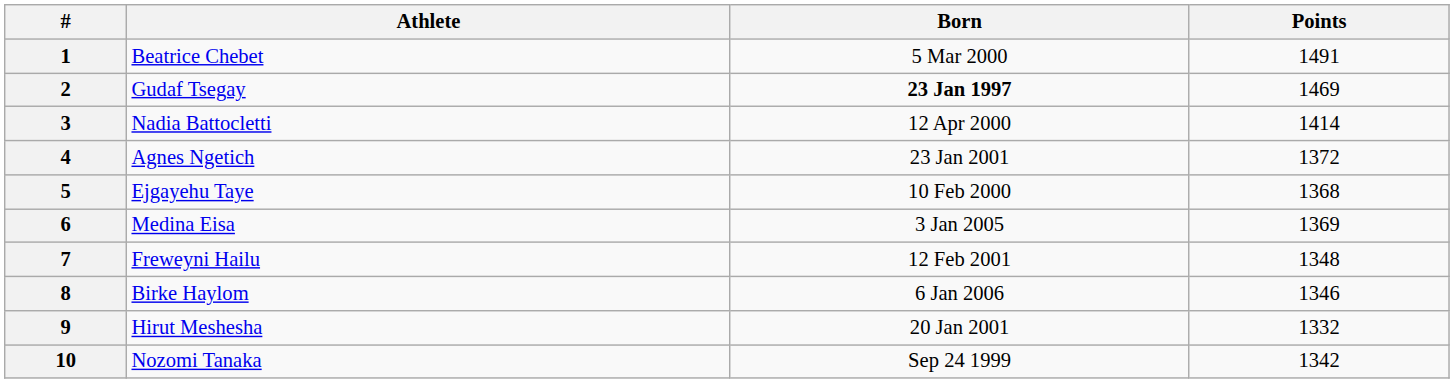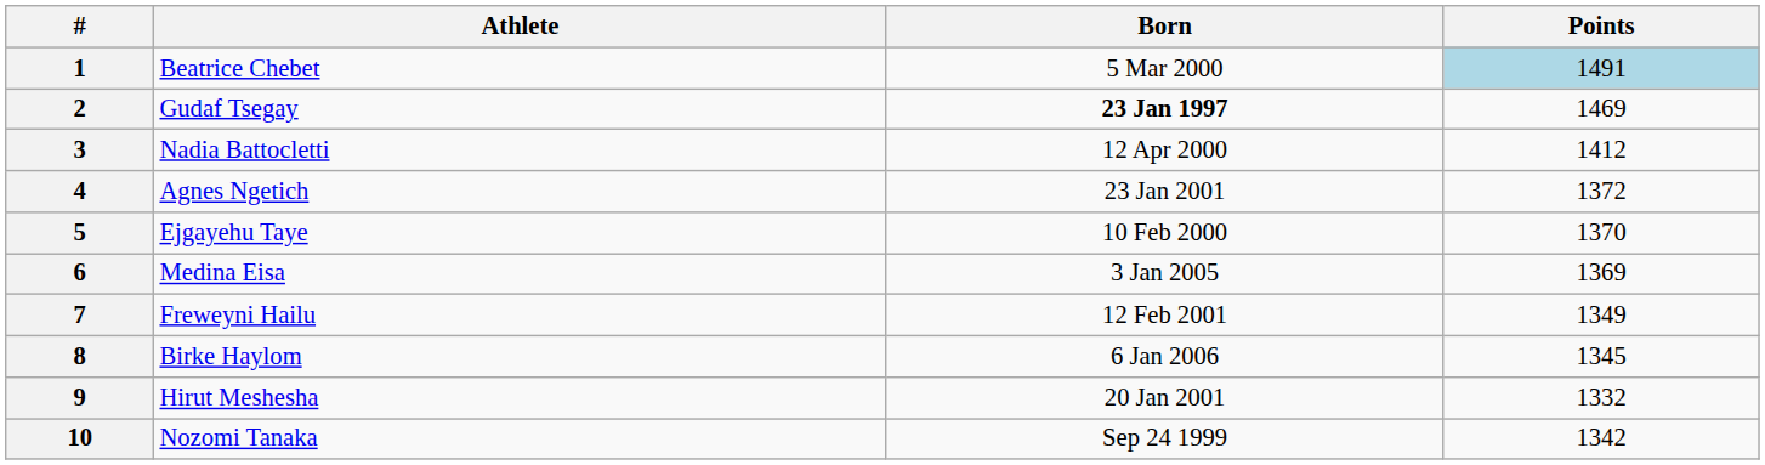1 | Points: no background -> lightblue background
3 | Points: 1414 -> 1412
5 | Points: 1368 -> 1370
7 | Points: 1348 -> 1349
8 | Points: 1346 -> 1345
